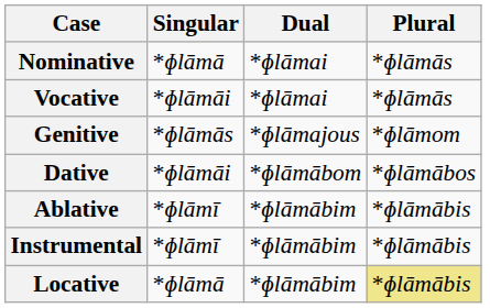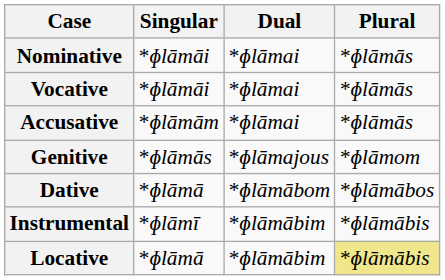Nominative | Singular: *ɸlāmā -> *ɸlāmāi
+ row: Accusative | *ɸlāmām | *ɸlāmai | *ɸlāmās
Dative | Singular: *ɸlāmāi -> *ɸlāmā
- row: Ablative | *ɸlāmī | *ɸlāmābim | *ɸlāmābis
